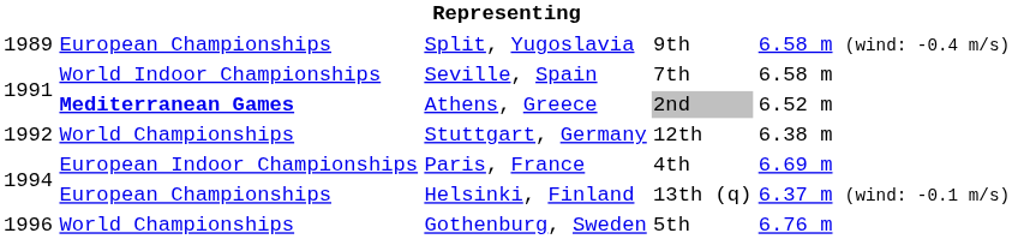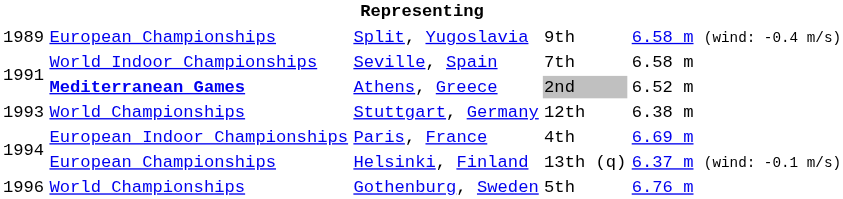Stuttgart, Germany | column 1: 1992 -> 1993
